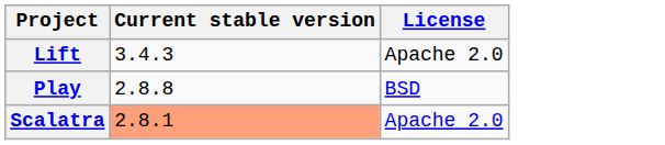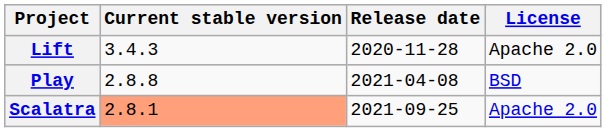+ column: Release date | 2020-11-28 | 2021-04-08 | 2021-09-25
